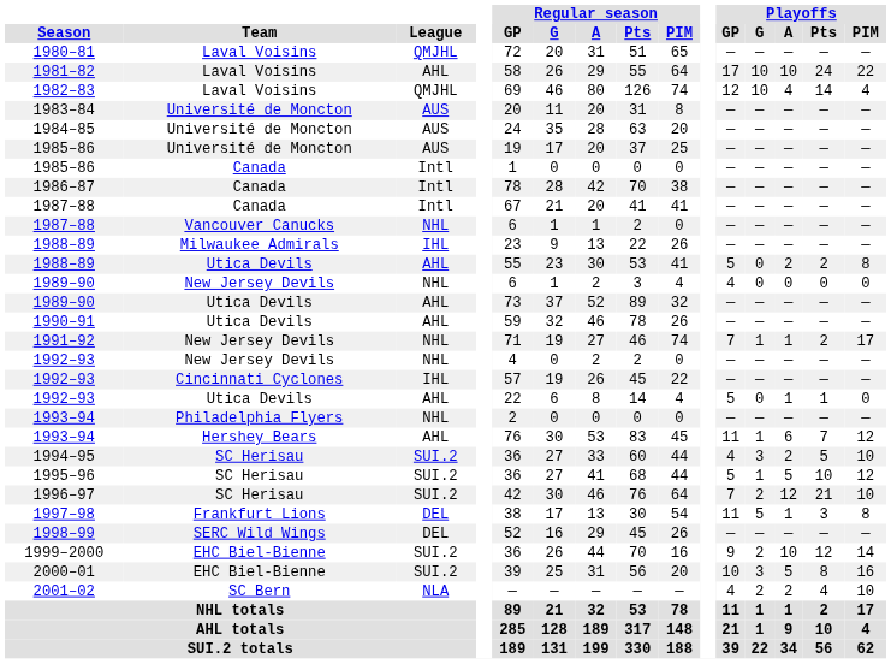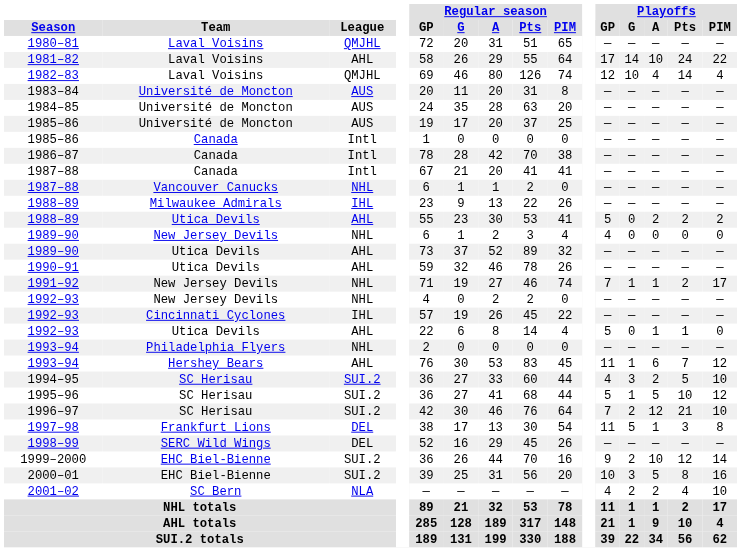1981–82 | Playoffs / G: 10 -> 14
1988–89 / Utica Devils | Playoffs / PIM: 8 -> 2
